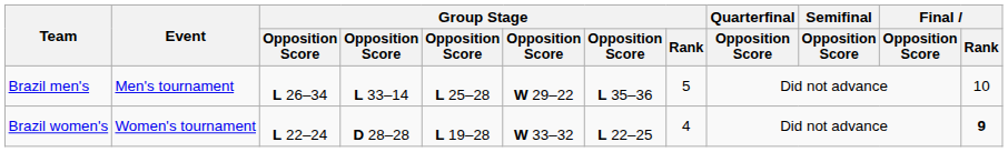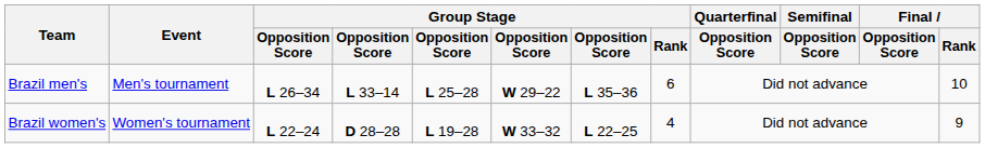Brazil men's | Group Stage / Rank: 5 -> 6
Brazil women's | Final / Rank: bold -> normal
